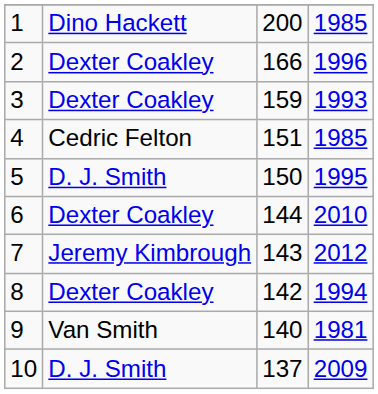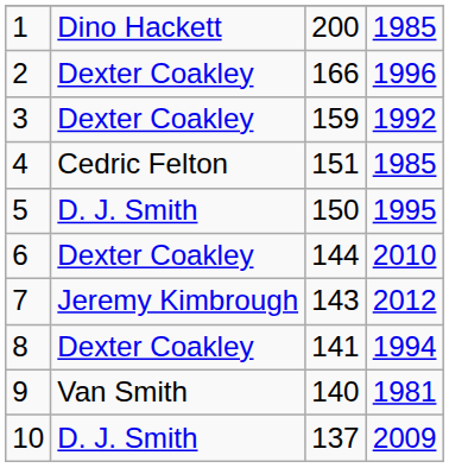3 | column 4: 1993 -> 1992
8 | column 3: 142 -> 141
